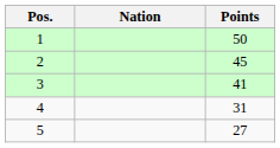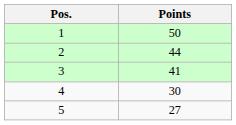- column: Nation
2 | Points: 45 -> 44
4 | Points: 31 -> 30
